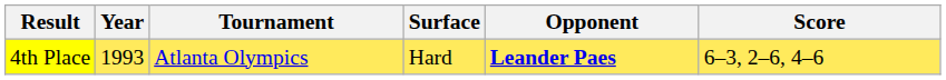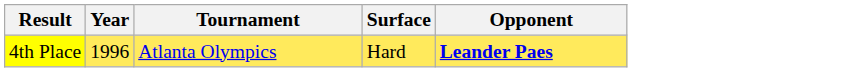- column: Score | 6–3, 2–6, 4–6
4th Place | Year: 1993 -> 1996
